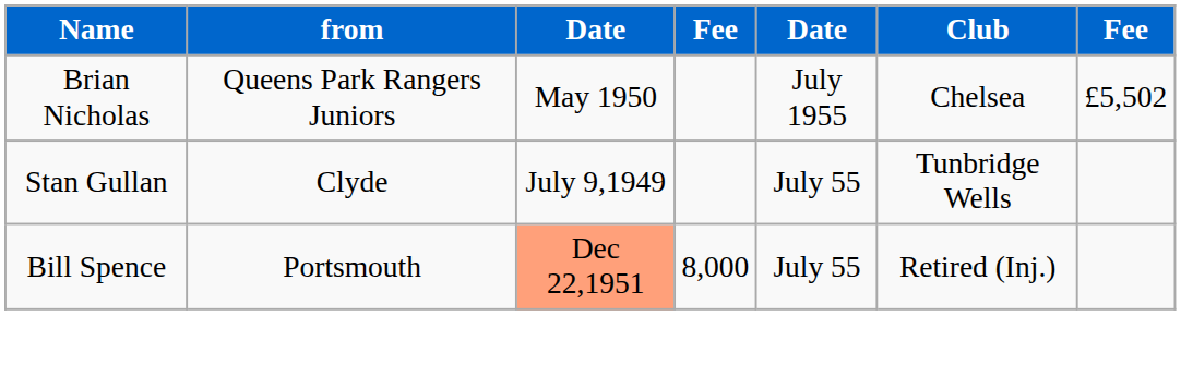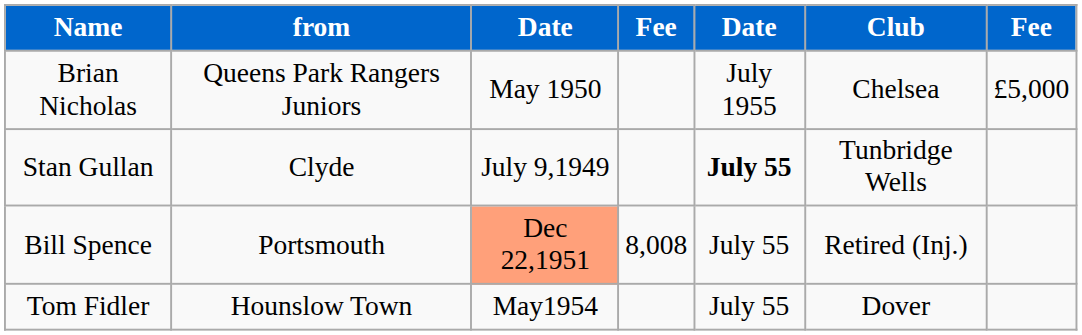Brian Nicholas | column 7: £5,502 -> £5,000
Stan Gullan | column 5: normal -> bold
Bill Spence | column 4: 8,000 -> 8,008
+ row: Tom Fidler | Hounslow Town | May1954 | July 55 | Dover
